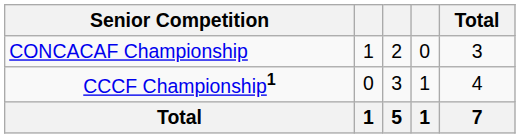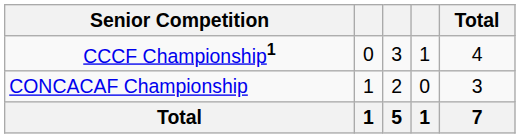rows swapped: CONCACAF Championship <-> CCCF Championship1
